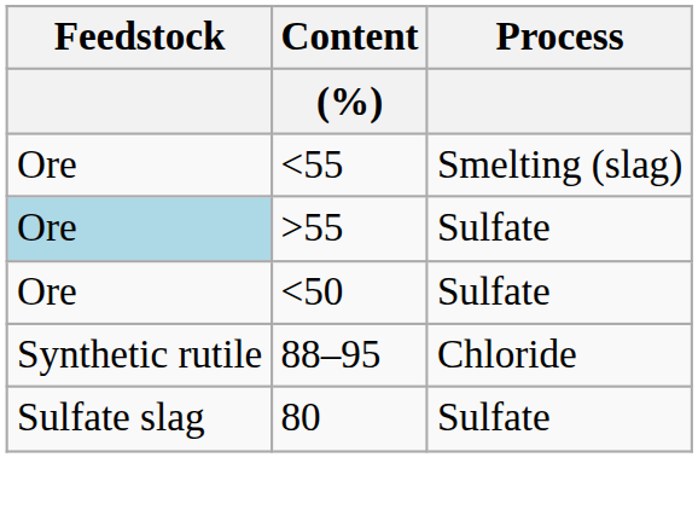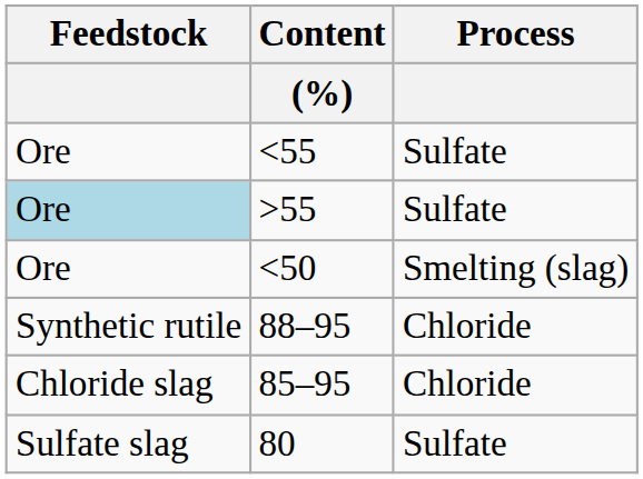<55 | Process: Smelting (slag) -> Sulfate
<50 | Process: Sulfate -> Smelting (slag)
+ row: Chloride slag | 85–95 | Chloride
